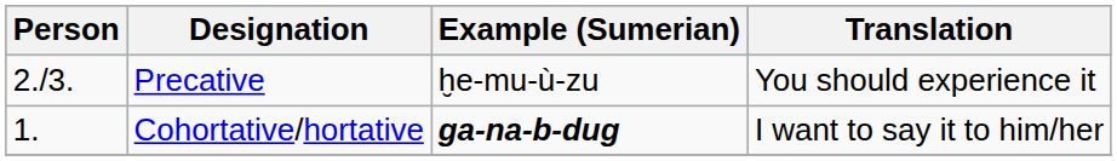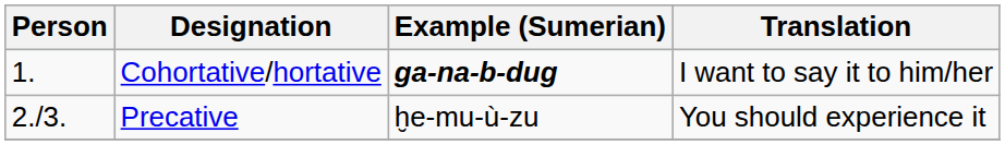rows swapped: Cohortative/hortative <-> Precative
